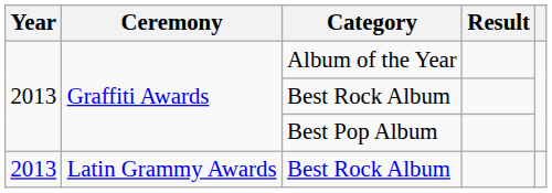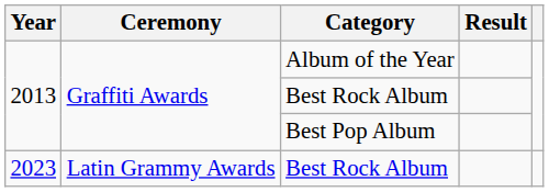Latin Grammy Awards / Best Rock Album | Year: 2013 -> 2023
